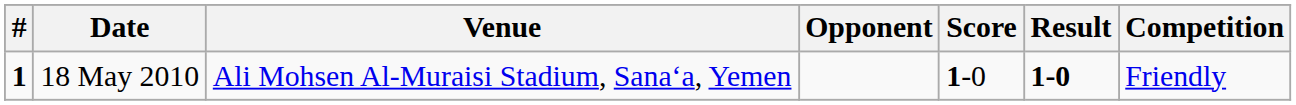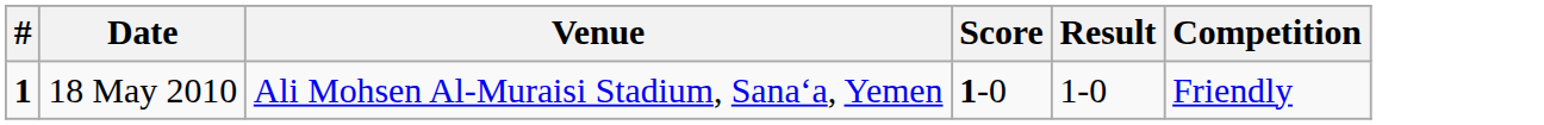- column: Opponent
18 May 2010 | Result: bold -> normal
